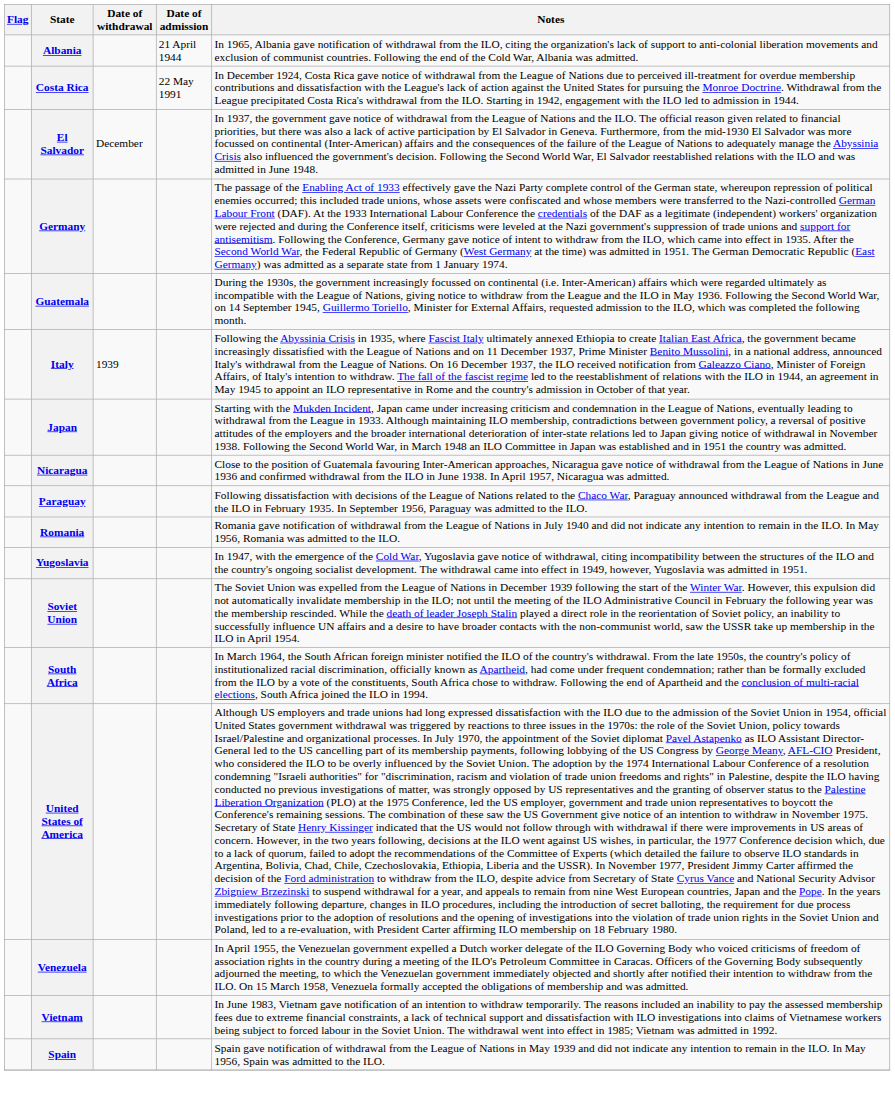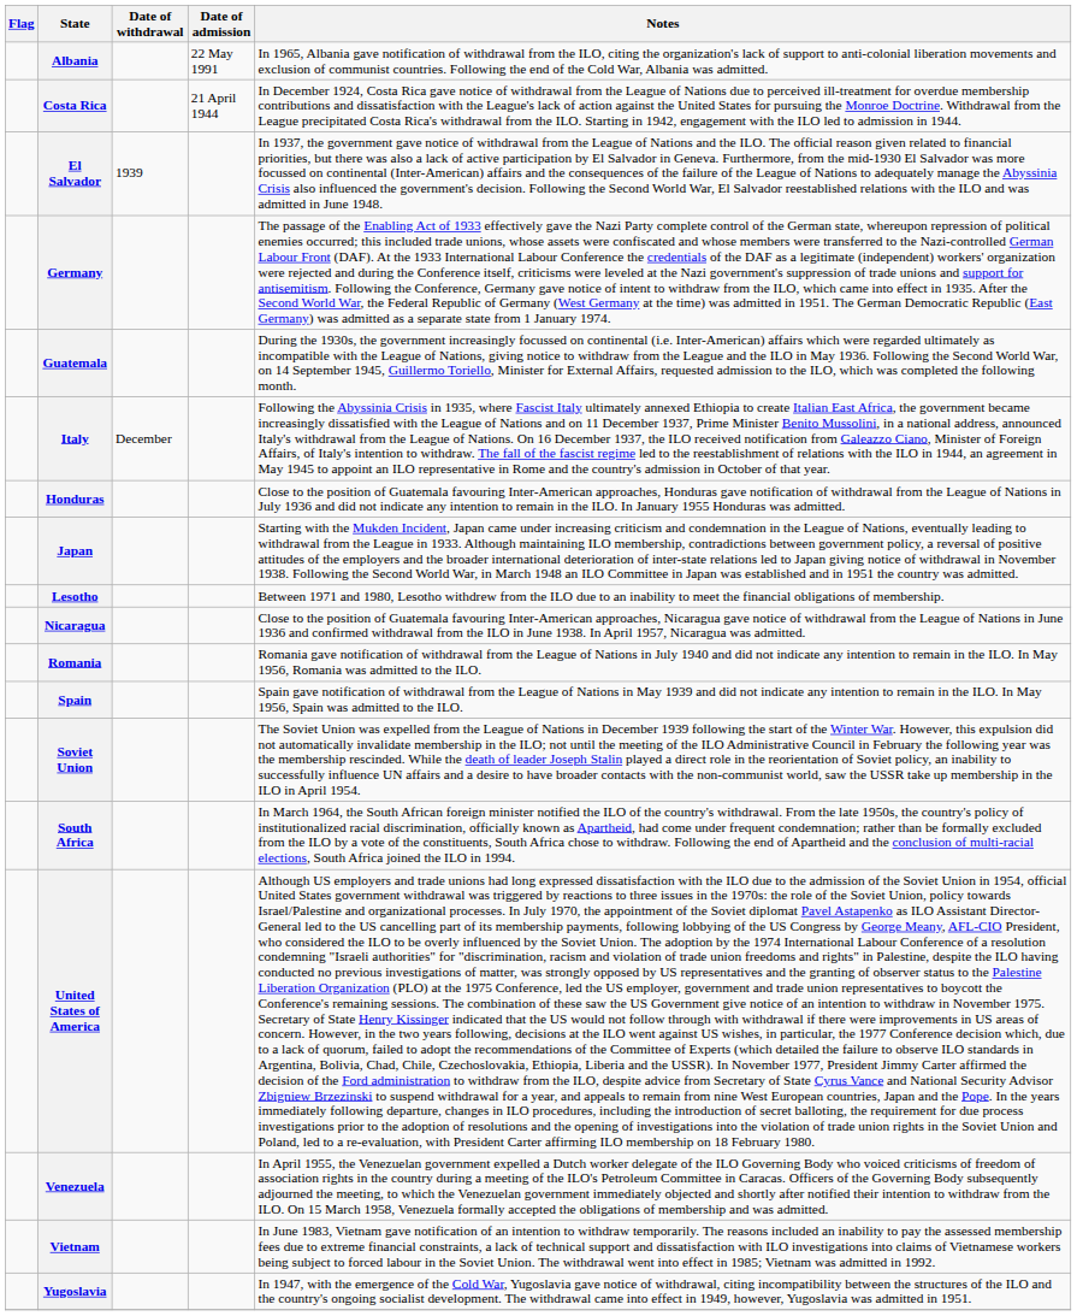Albania | Date of admission: 21 April 1944 -> 22 May 1991
Costa Rica | Date of admission: 22 May 1991 -> 21 April 1944
El Salvador | Date of withdrawal: December -> 1939
Italy | Date of withdrawal: 1939 -> December
+ row: Honduras | Close to the position of Guatemala favouring Inter-American approaches, Honduras gave notification of withdrawal from the League of Nations in July 1936 and did not indicate any intention to remain in the ILO. In January 1955 Honduras was admitted.
+ row: Lesotho | Between 1971 and 1980, Lesotho withdrew from the ILO due to an inability to meet the financial obligations of membership.
- row: Paraguay | Following dissatisfaction with decisions of the League of Nations related to the Chaco War, Paraguay announced withdrawal from the League and the ILO in February 1935. In September 1956, Paraguay was admitted to the ILO.
rows swapped: Spain <-> Yugoslavia
